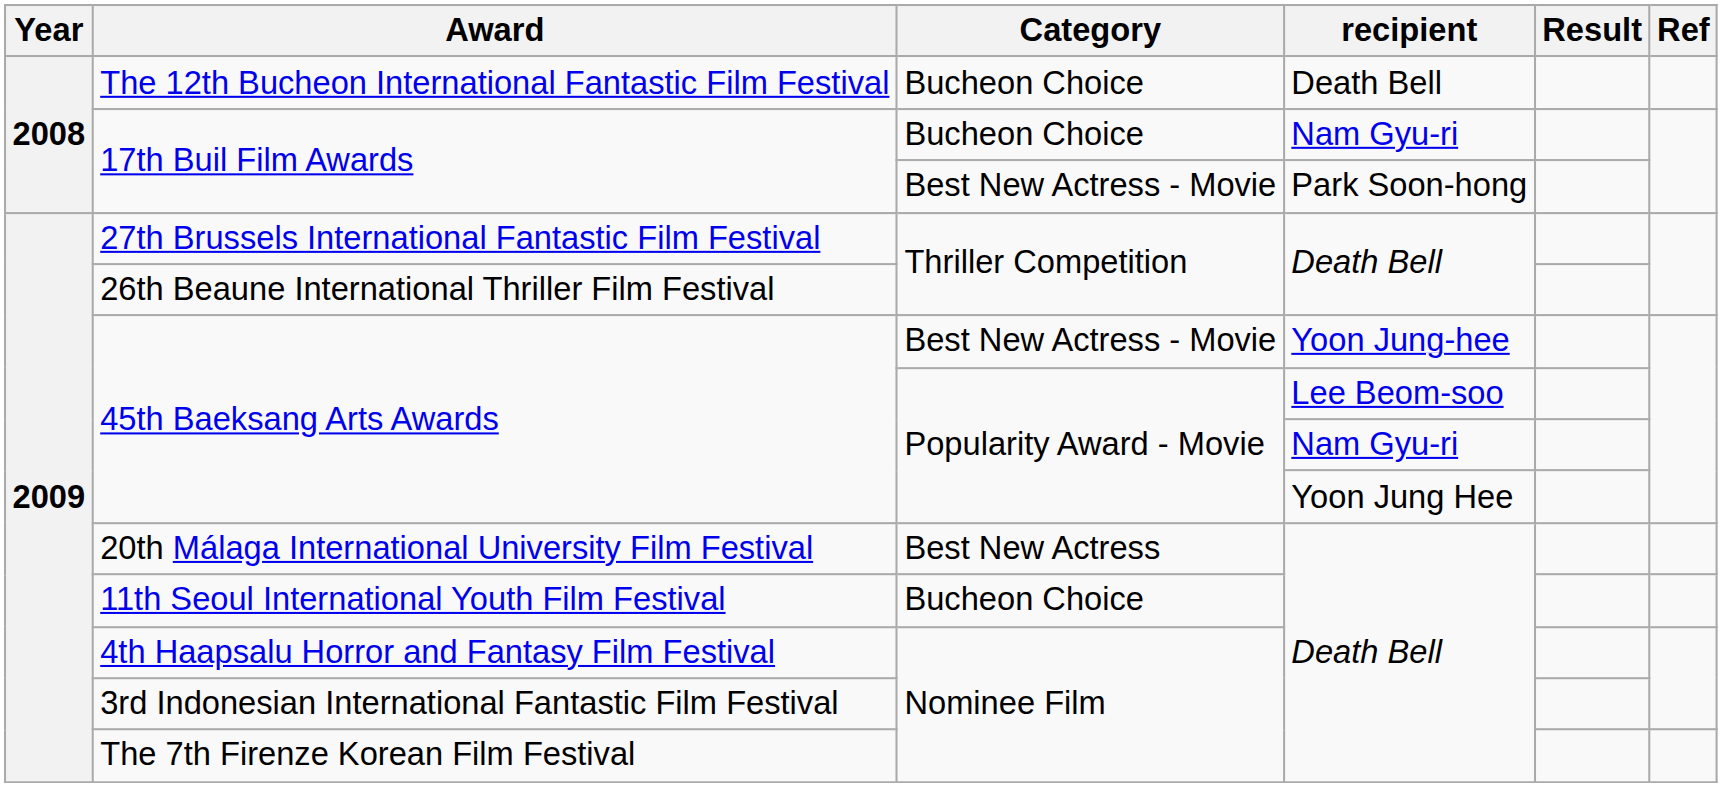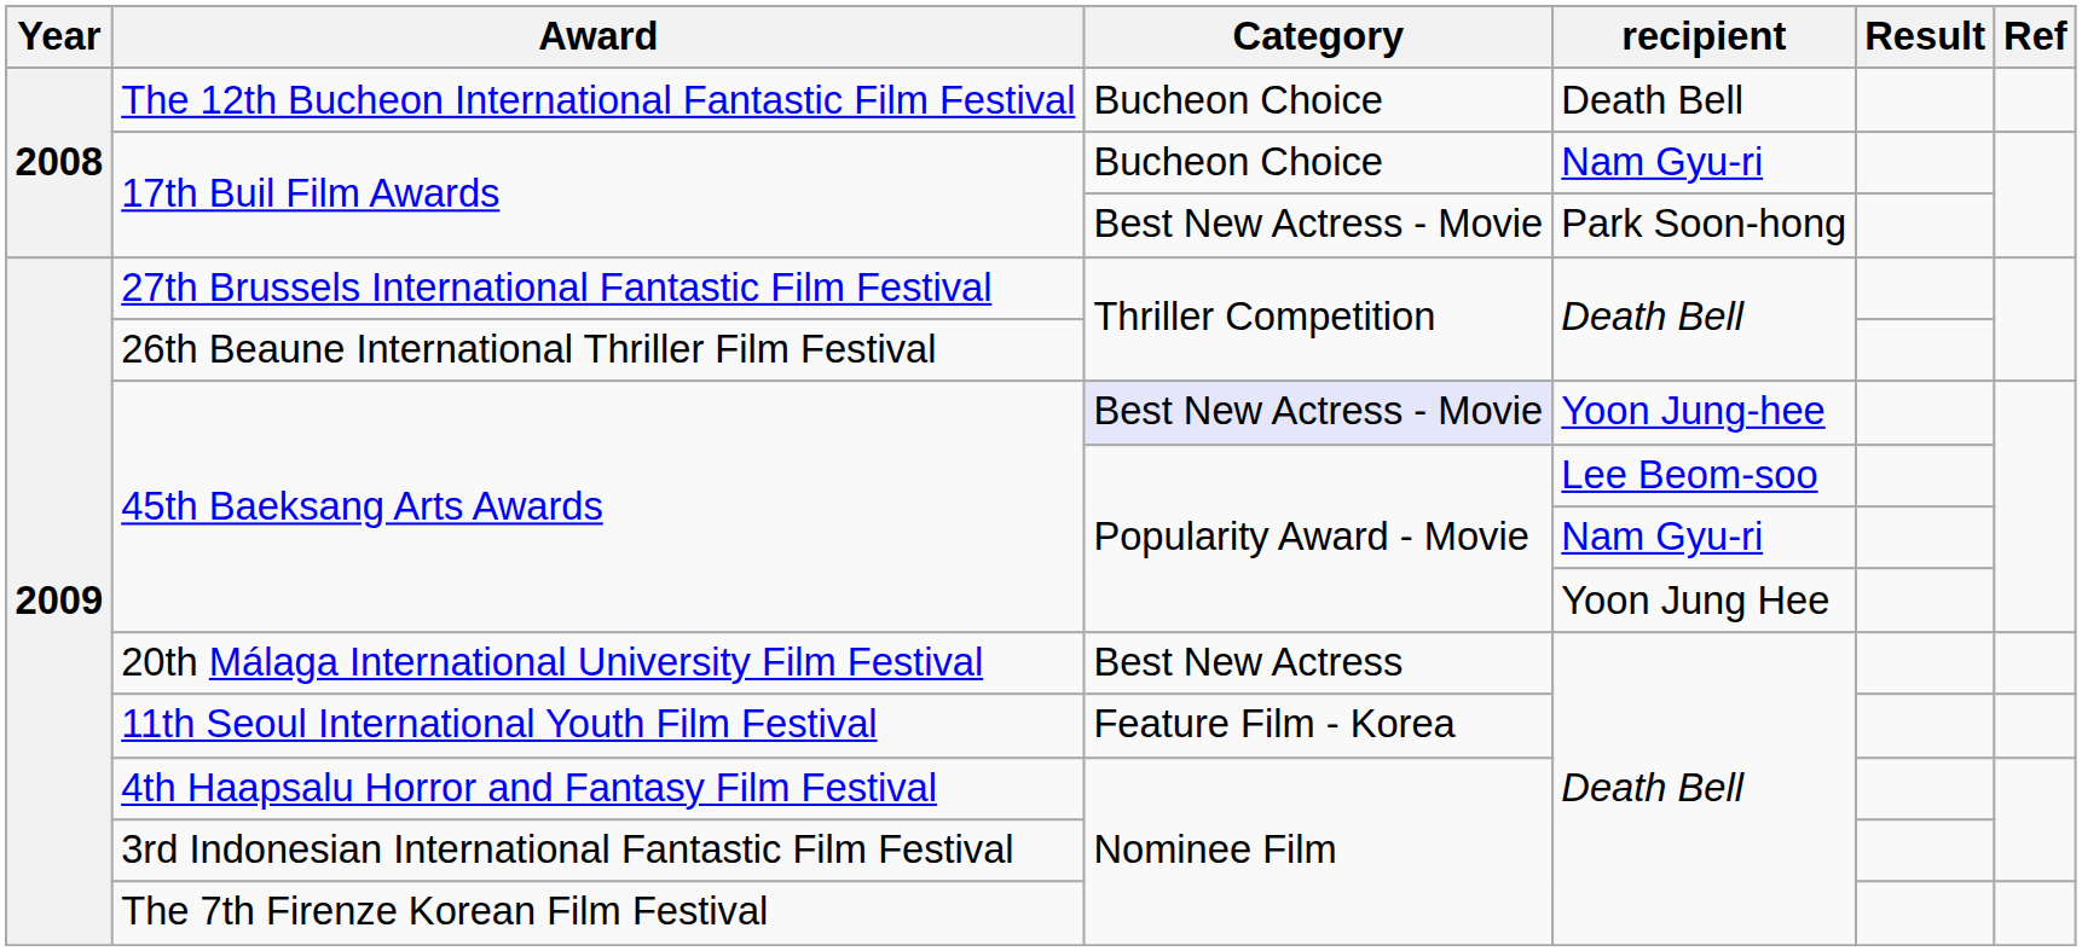45th Baeksang Arts Awards / Yoon Jung-hee | Category: no background -> lavender background
11th Seoul International Youth Film Festival | Category: Bucheon Choice -> Feature Film - Korea
